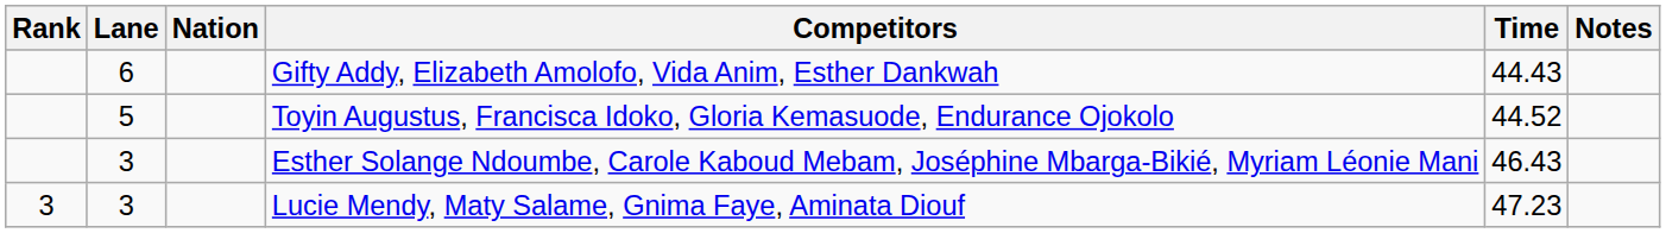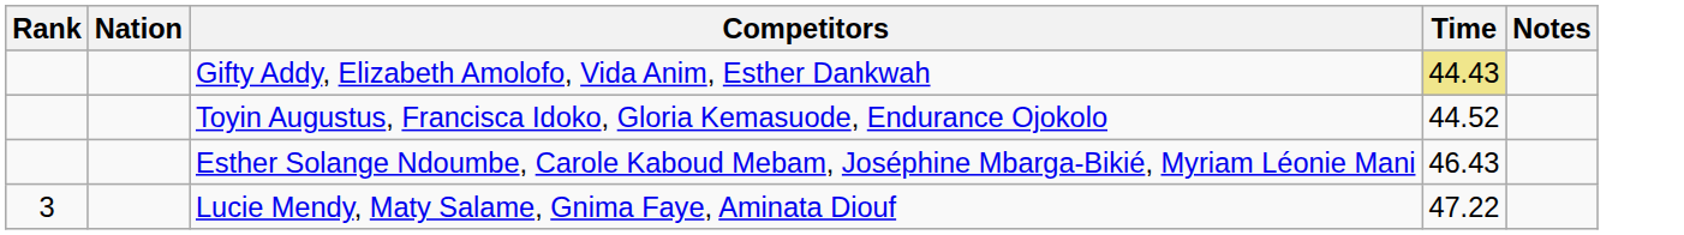- column: Lane | 6 | 5 | 3 | 3
Gifty Addy, Elizabeth Amolofo, Vida Anim, Esther Dankwah | Time: no background -> khaki background
Lucie Mendy, Maty Salame, Gnima Faye, Aminata Diouf | Time: 47.23 -> 47.22
